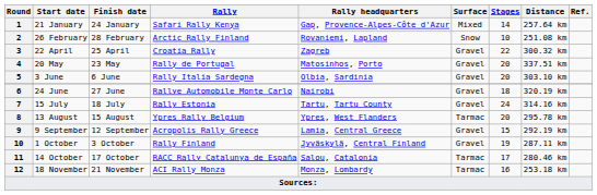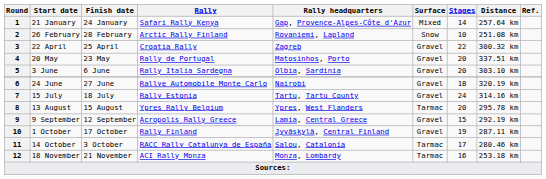1 October | Finish date: 3 October -> 17 October
14 October | Finish date: 17 October -> 3 October
